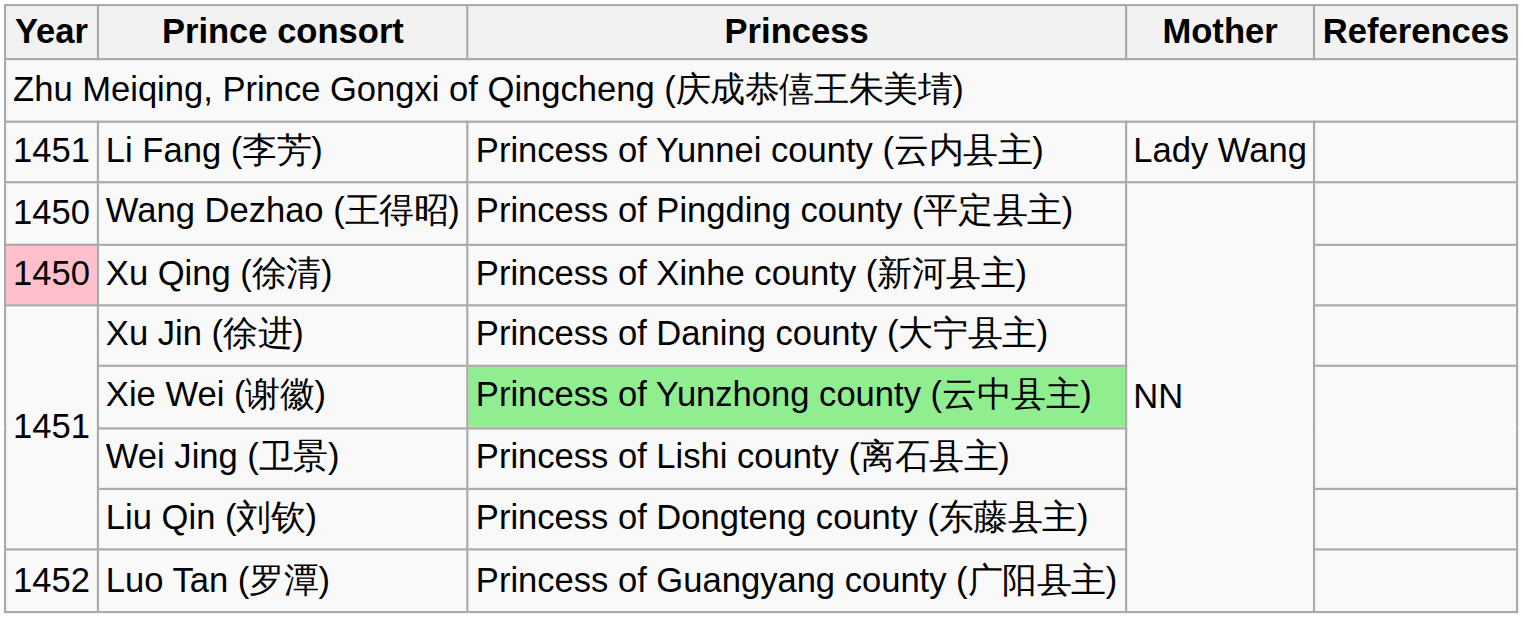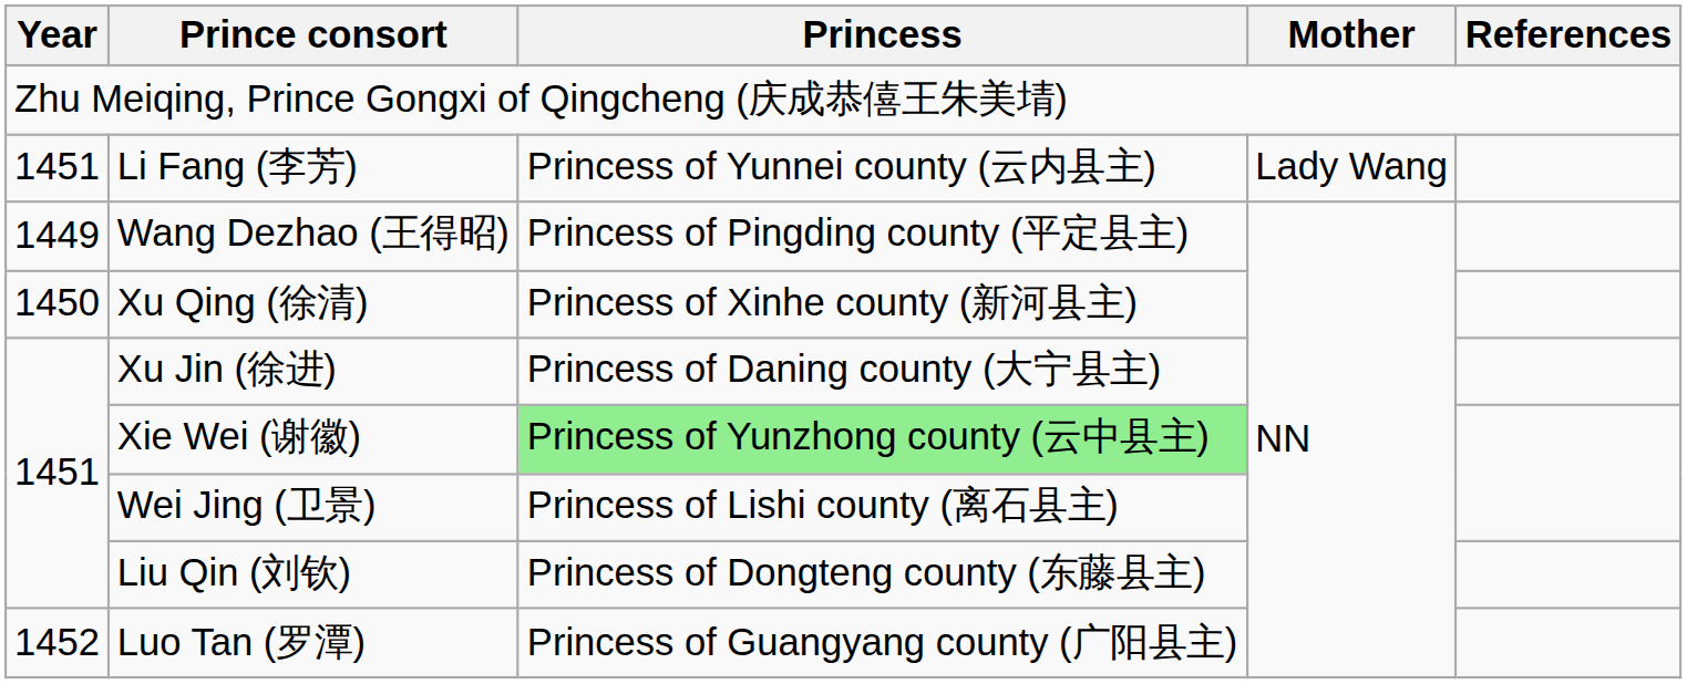Wang Dezhao (王得昭) | Year: 1450 -> 1449
Xu Qing (徐清) | Year: pink background -> no background
